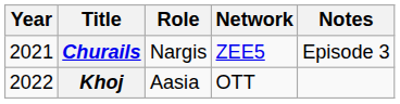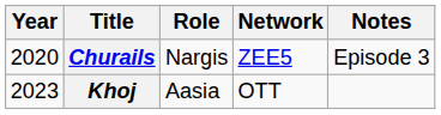Churails | Year: 2021 -> 2020
Khoj | Year: 2022 -> 2023
